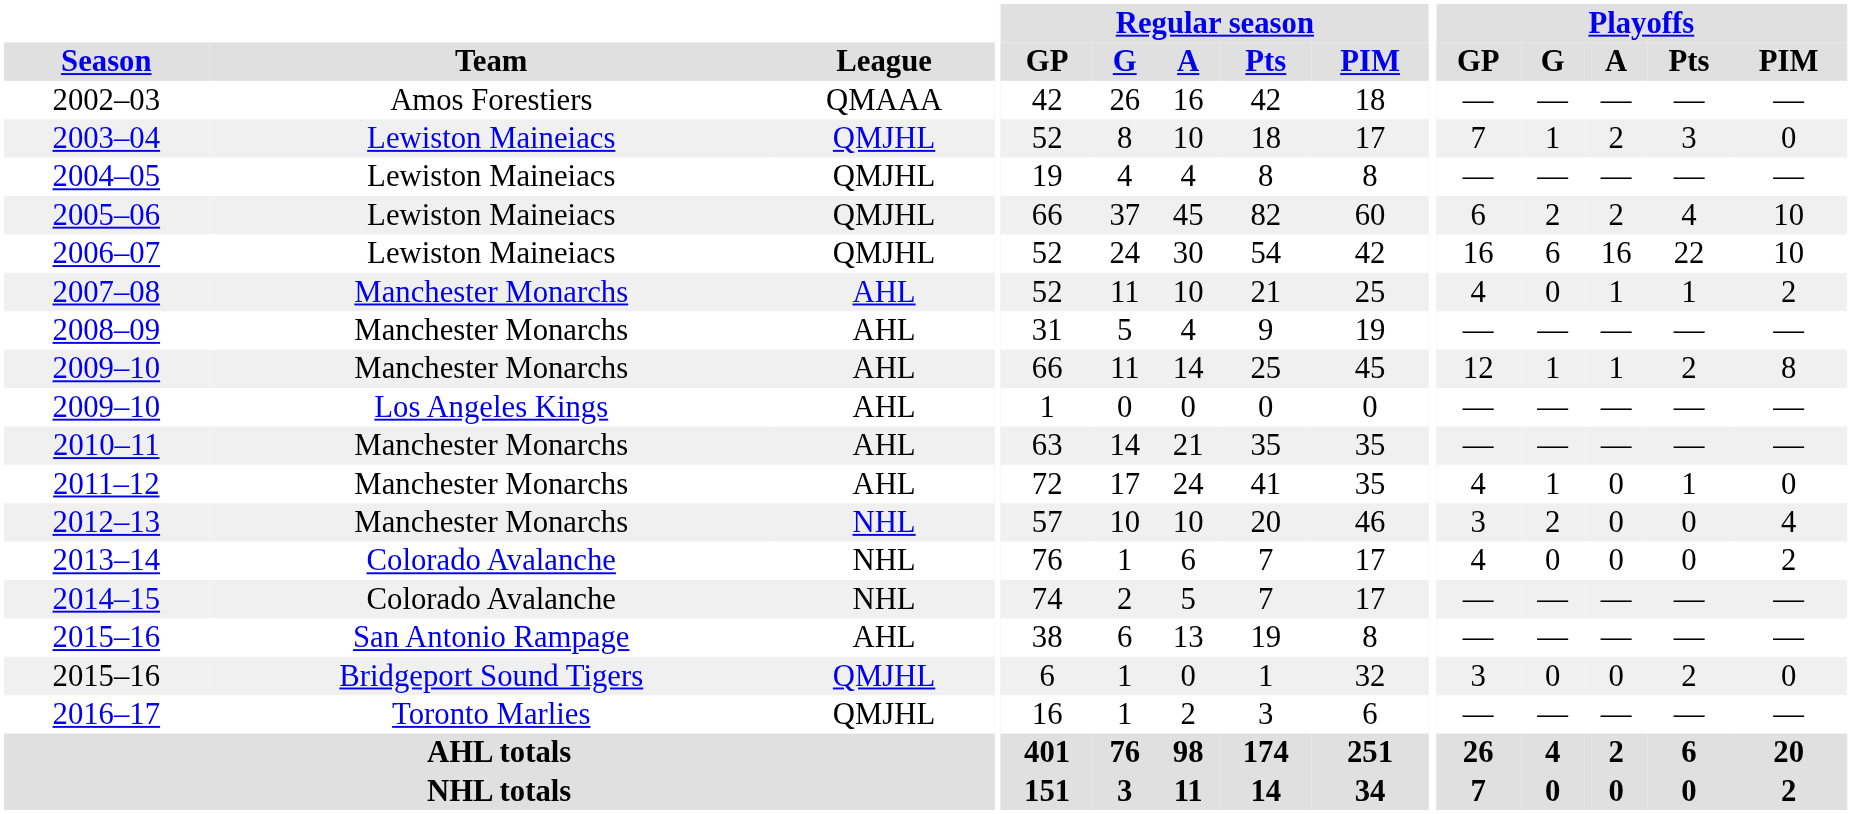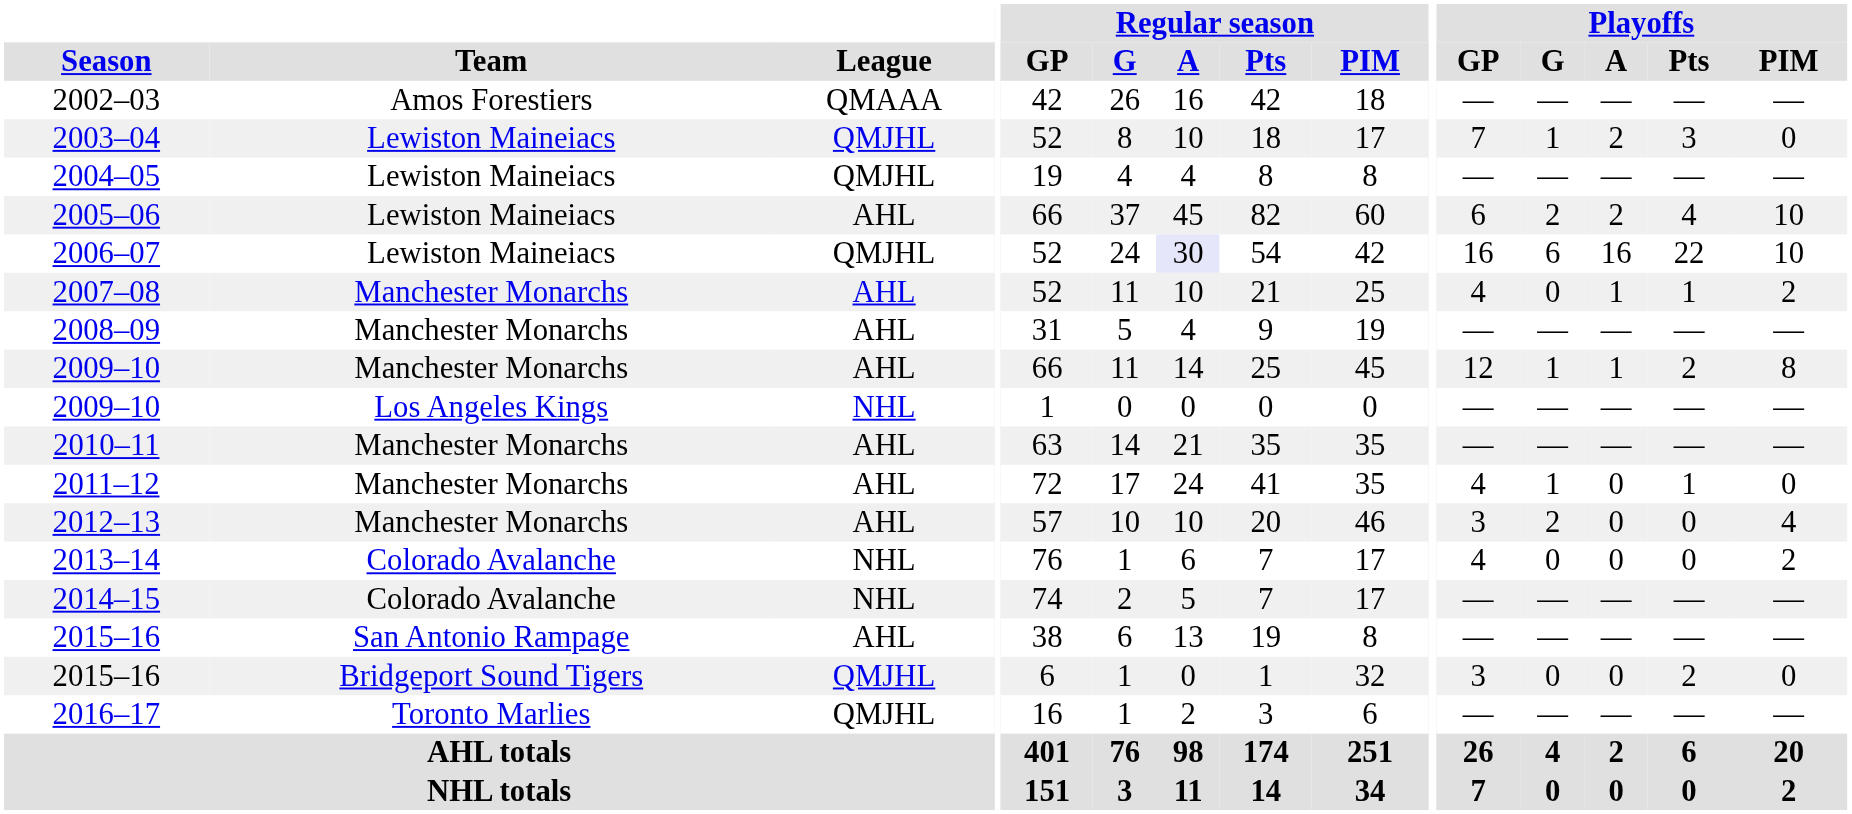2005–06 | League: QMJHL -> AHL
2006–07 | Regular season / A: no background -> lavender background
2009–10 / Los Angeles Kings | League: AHL -> NHL
2012–13 | League: NHL -> AHL
